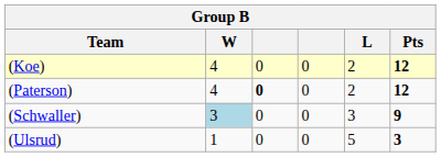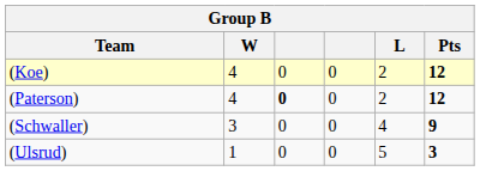(Schwaller) | W: lightblue background -> no background
(Schwaller) | L: 3 -> 4
